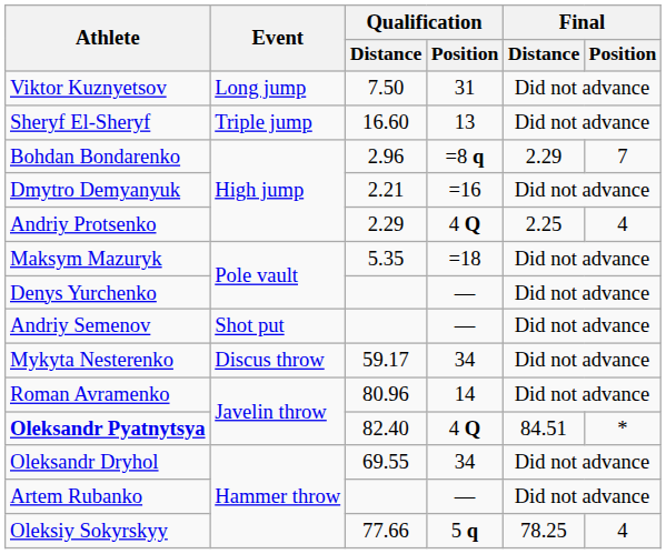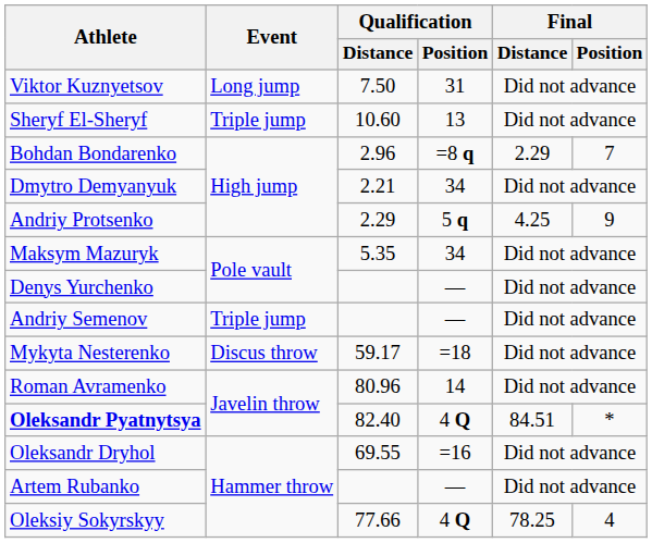Sheryf El-Sheryf | Qualification / Distance: 16.60 -> 10.60
Dmytro Demyanyuk | Qualification / Position: =16 -> 34
Andriy Protsenko | Qualification / Position: 4 Q -> 5 q
Andriy Protsenko | Final / Distance: 2.25 -> 4.25
Andriy Protsenko | Final / Position: 4 -> 9
Maksym Mazuryk | Qualification / Position: =18 -> 34
Andriy Semenov | Event: Shot put -> Triple jump
Mykyta Nesterenko | Qualification / Position: 34 -> =18
Oleksandr Dryhol | Qualification / Position: 34 -> =16
Oleksiy Sokyrskyy | Qualification / Position: 5 q -> 4 Q
